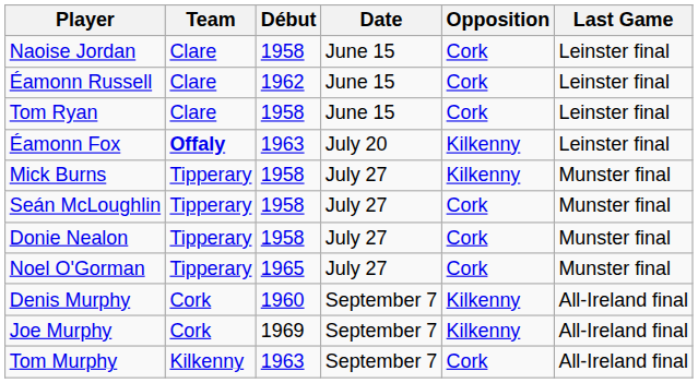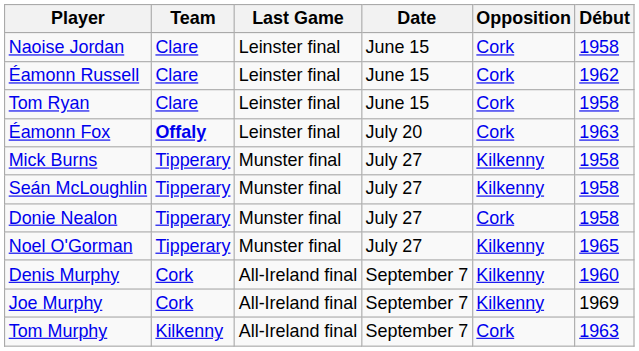columns swapped: Last Game <-> Début
Éamonn Fox | Opposition: Kilkenny -> Cork
Seán McLoughlin | Opposition: Cork -> Kilkenny
Noel O'Gorman | Opposition: Cork -> Kilkenny
